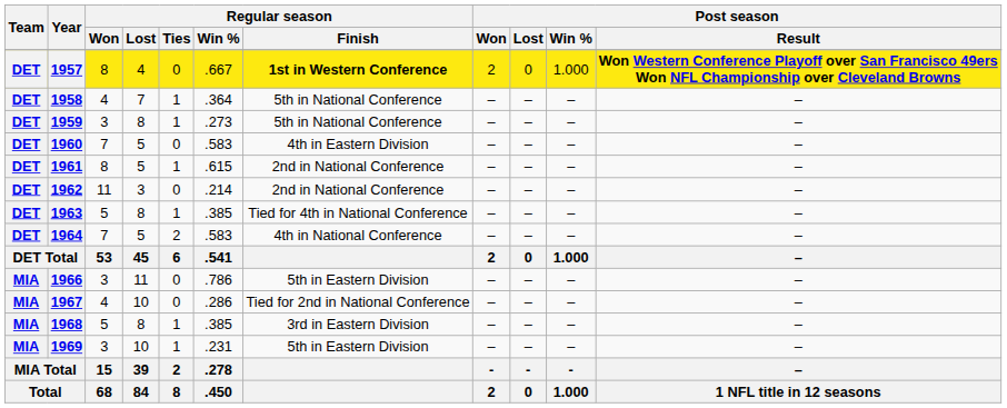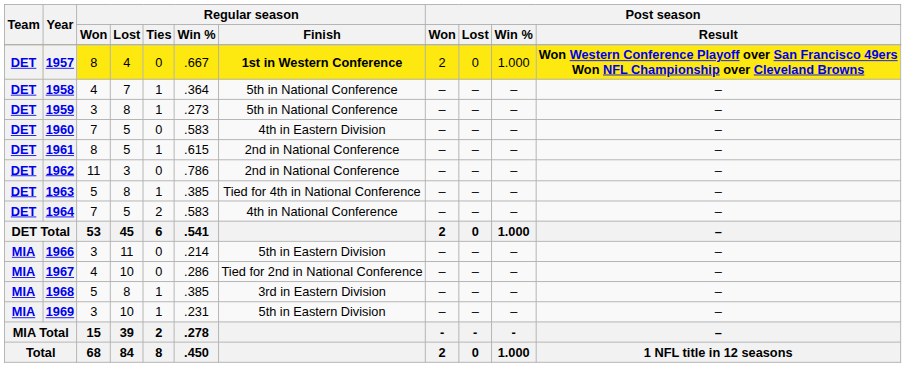1962 | Regular season / Win %: .214 -> .786
1966 | Regular season / Win %: .786 -> .214
